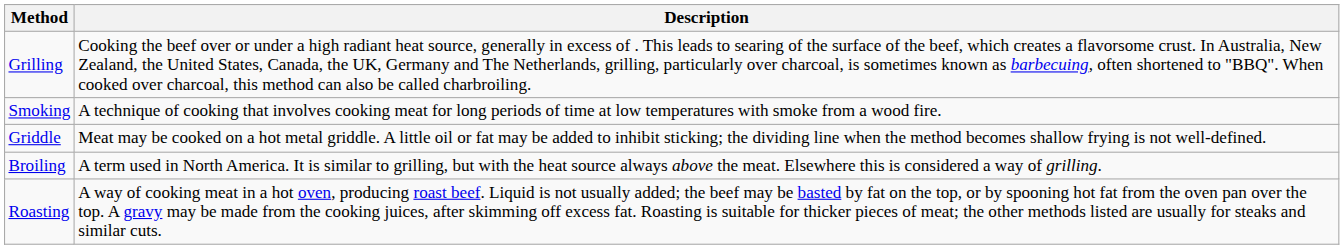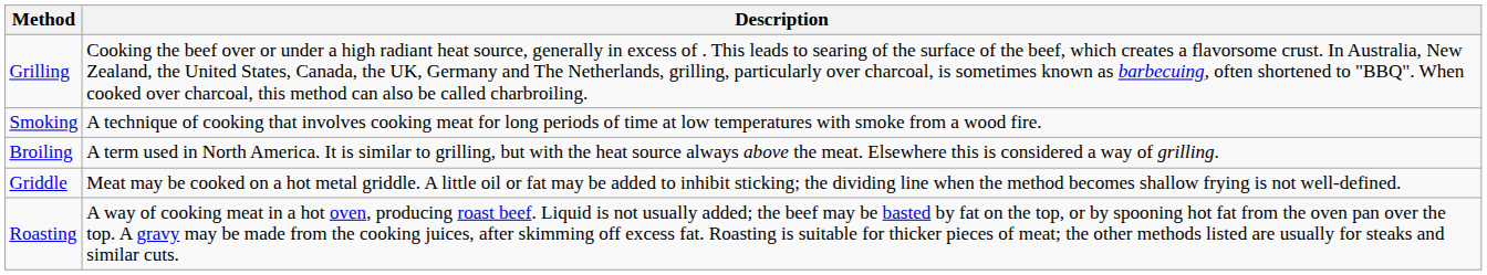rows swapped: Broiling <-> Griddle
